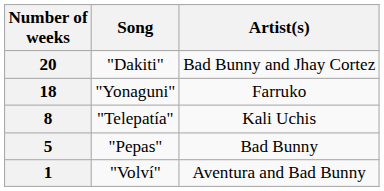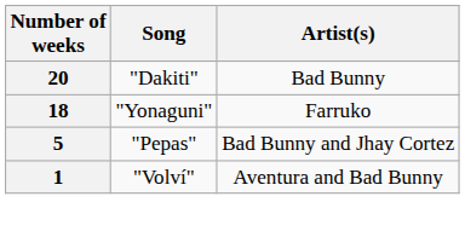20 | Artist(s): Bad Bunny and Jhay Cortez -> Bad Bunny
- row: 8 | "Telepatía" | Kali Uchis
5 | Artist(s): Bad Bunny -> Bad Bunny and Jhay Cortez
